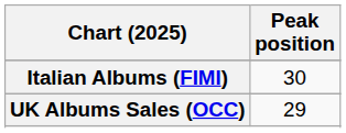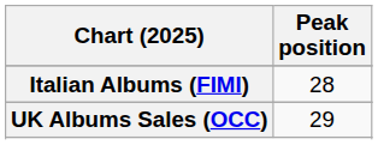Italian Albums (FIMI) | Peak position: 30 -> 28
